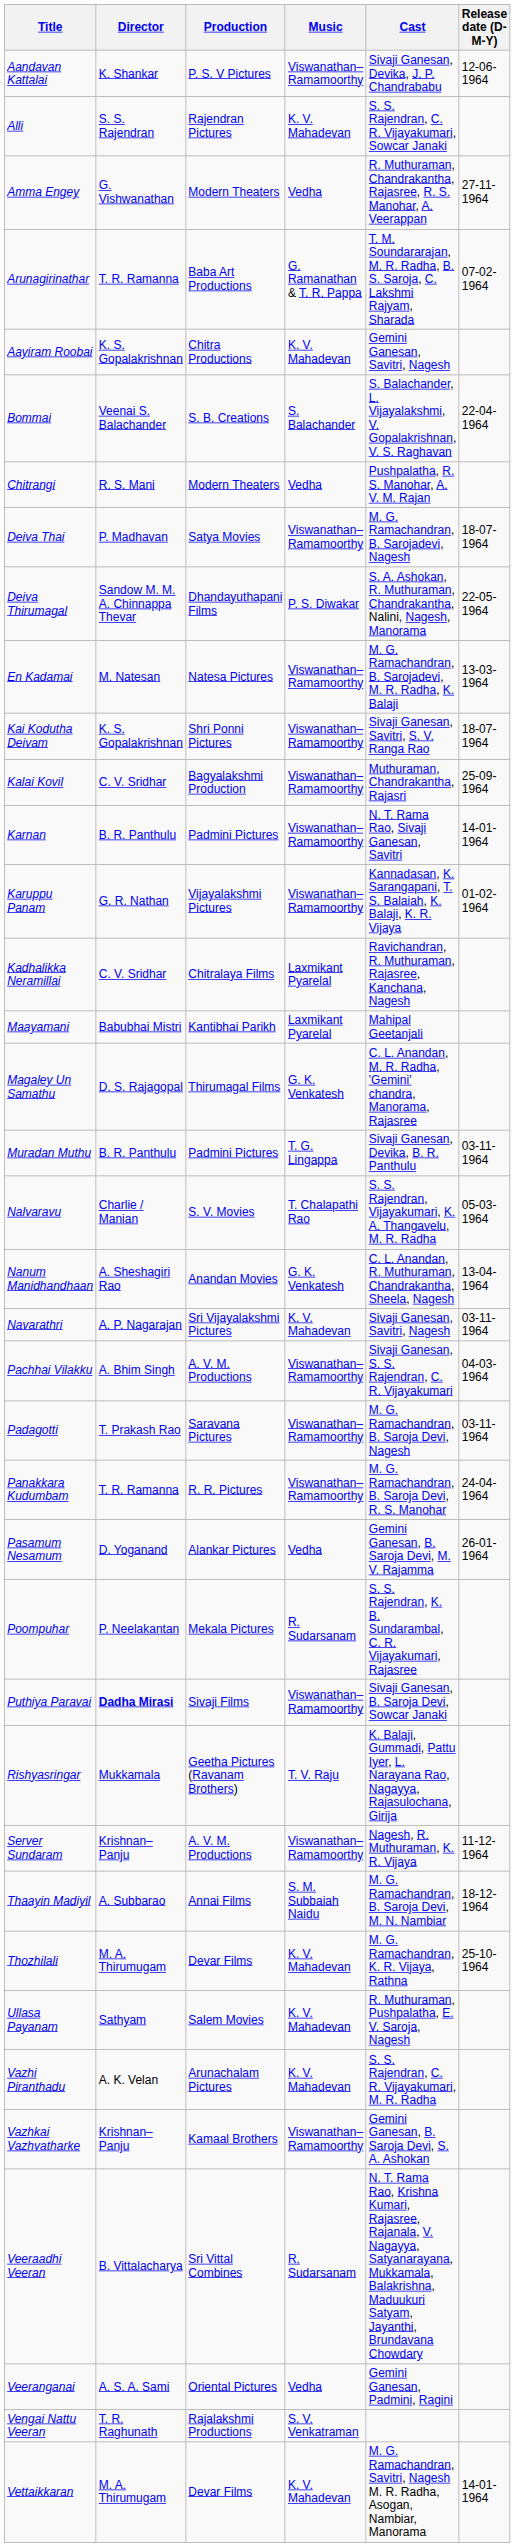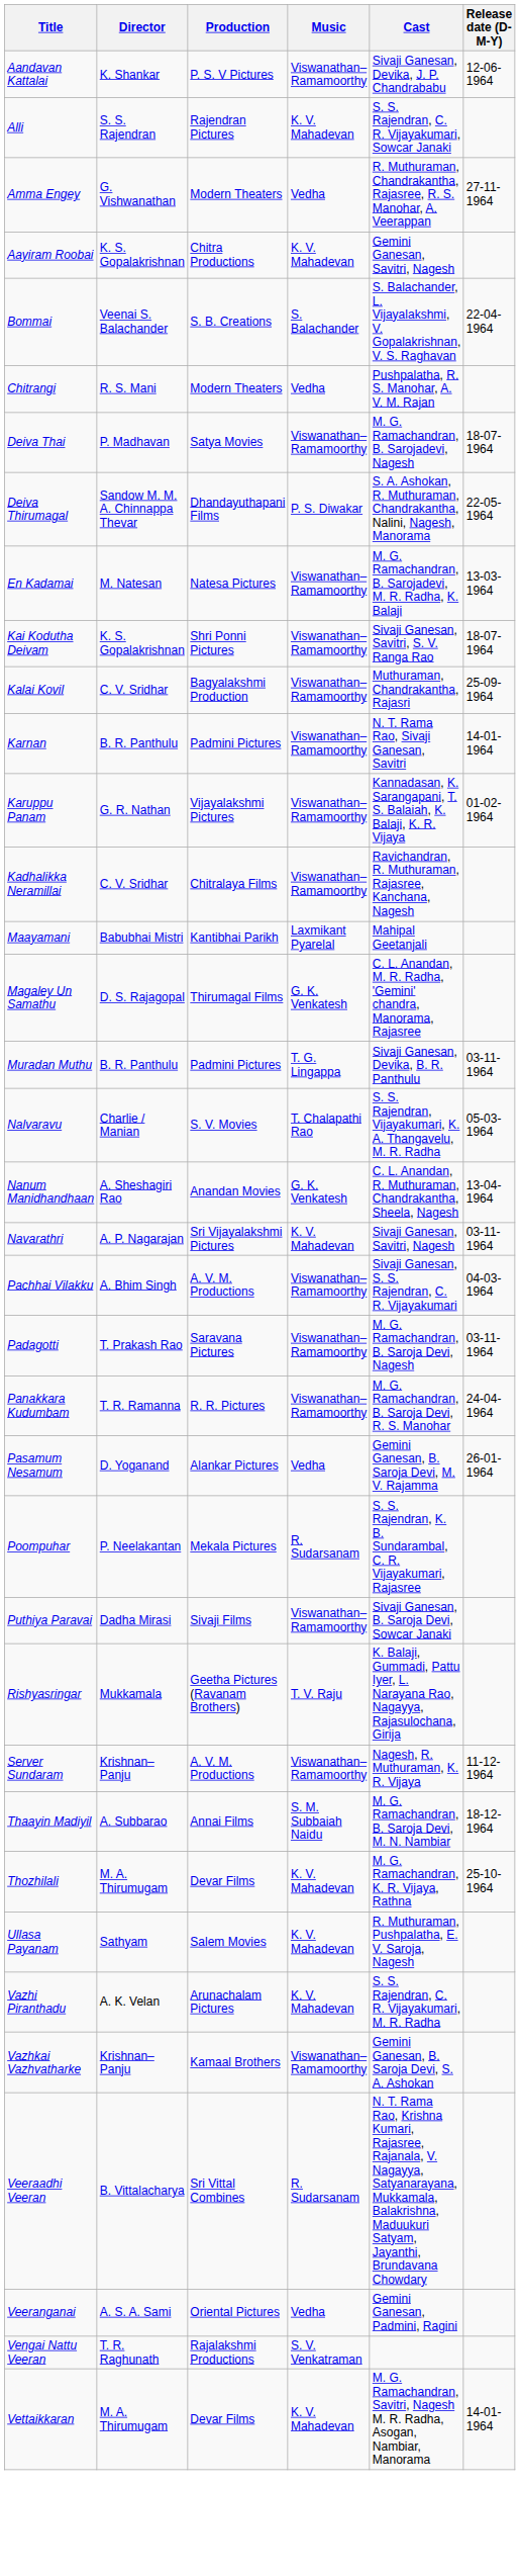- row: Arunagirinathar | T. R. Ramanna | Baba Art Productions | G. Ramanathan & T. R. Pappa | T. M. Soundararajan, M. R. Radha, B. S. Saroja, C. Lakshmi Rajyam, Sharada | 07-02-1964
Kadhalikka Neramillai | Music: Laxmikant Pyarelal -> Viswanathan–Ramamoorthy
Puthiya Paravai | Director: bold -> normal
